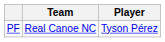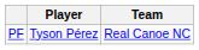columns swapped: Player <-> Team
